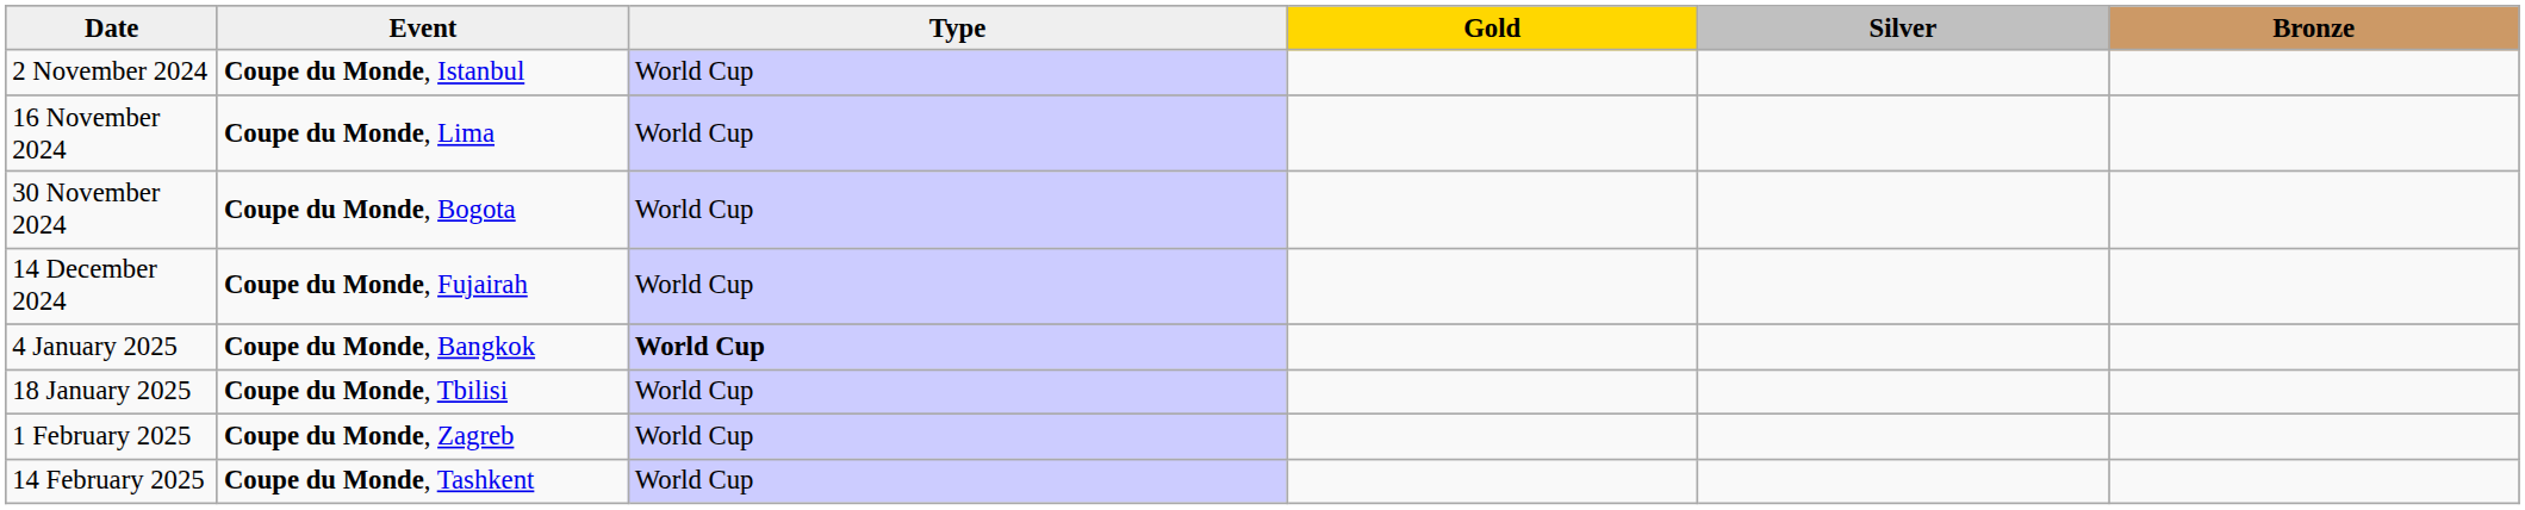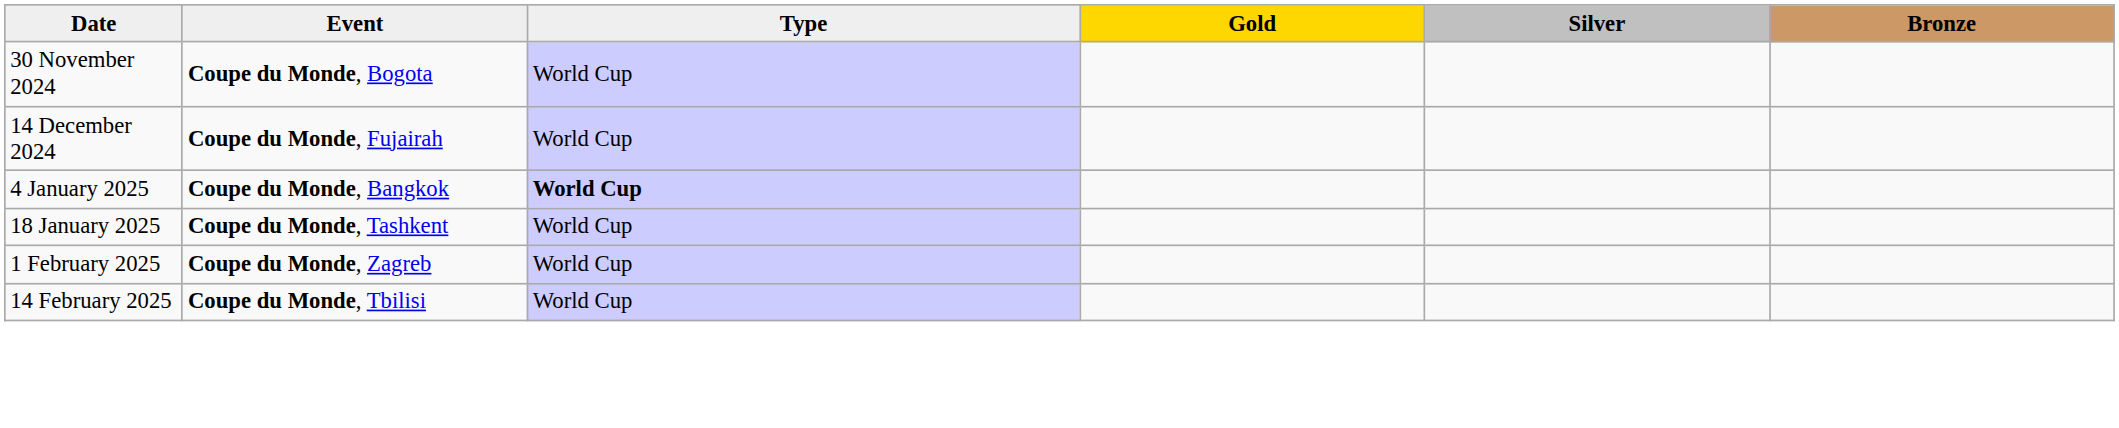- row: 2 November 2024 | Coupe du Monde, Istanbul | World Cup
- row: 16 November 2024 | Coupe du Monde, Lima | World Cup
18 January 2025 | Event: Coupe du Monde, Tbilisi -> Coupe du Monde, Tashkent
14 February 2025 | Event: Coupe du Monde, Tashkent -> Coupe du Monde, Tbilisi
